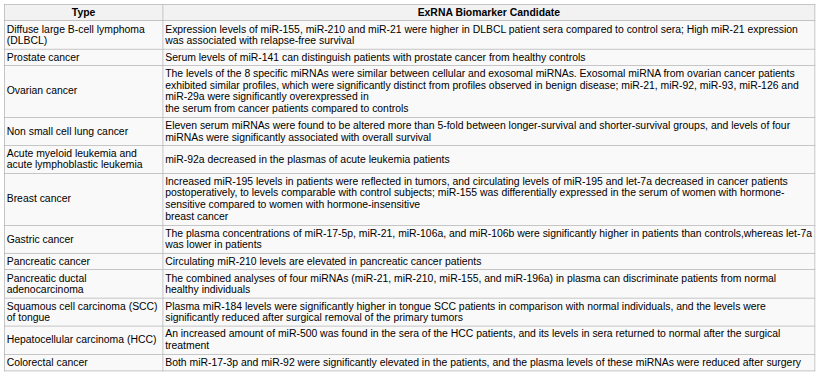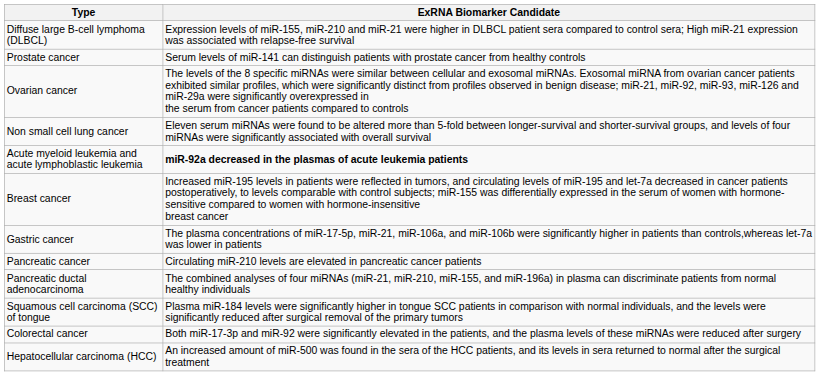Acute myeloid leukemia and acute lymphoblastic leukemia | ExRNA Biomarker Candidate: normal -> bold
rows swapped: Colorectal cancer <-> Hepatocellular carcinoma (HCC)
